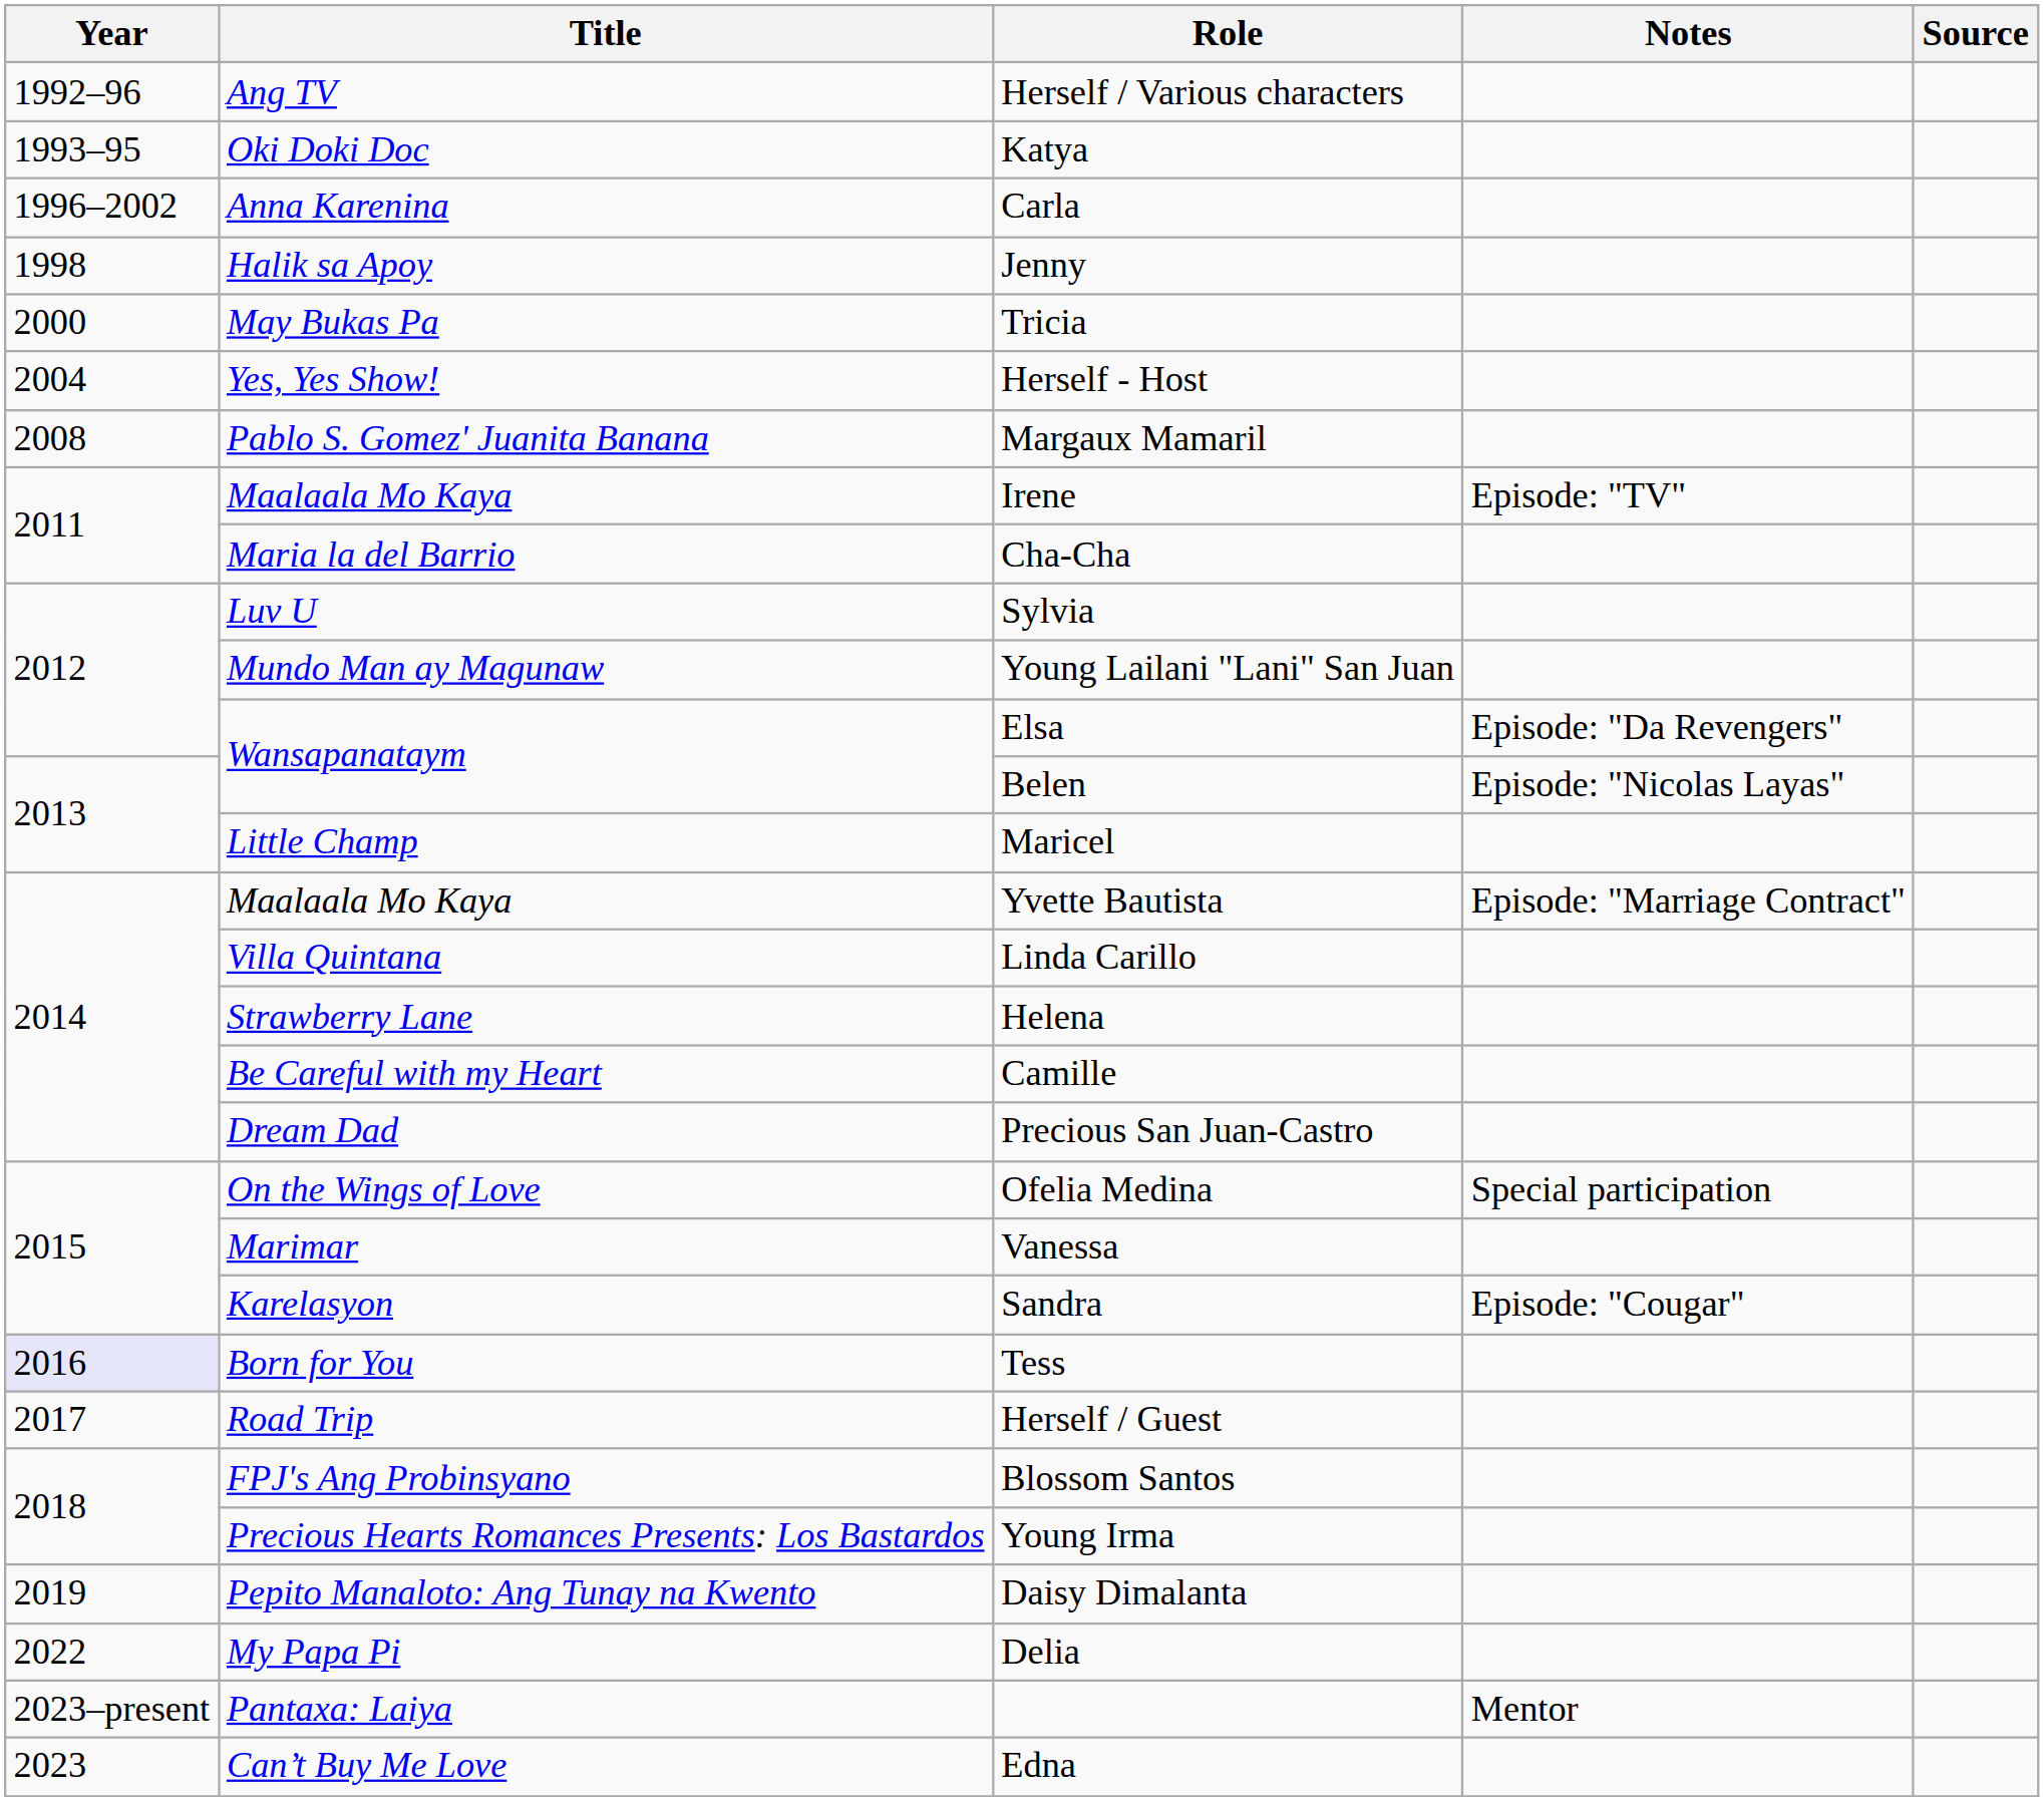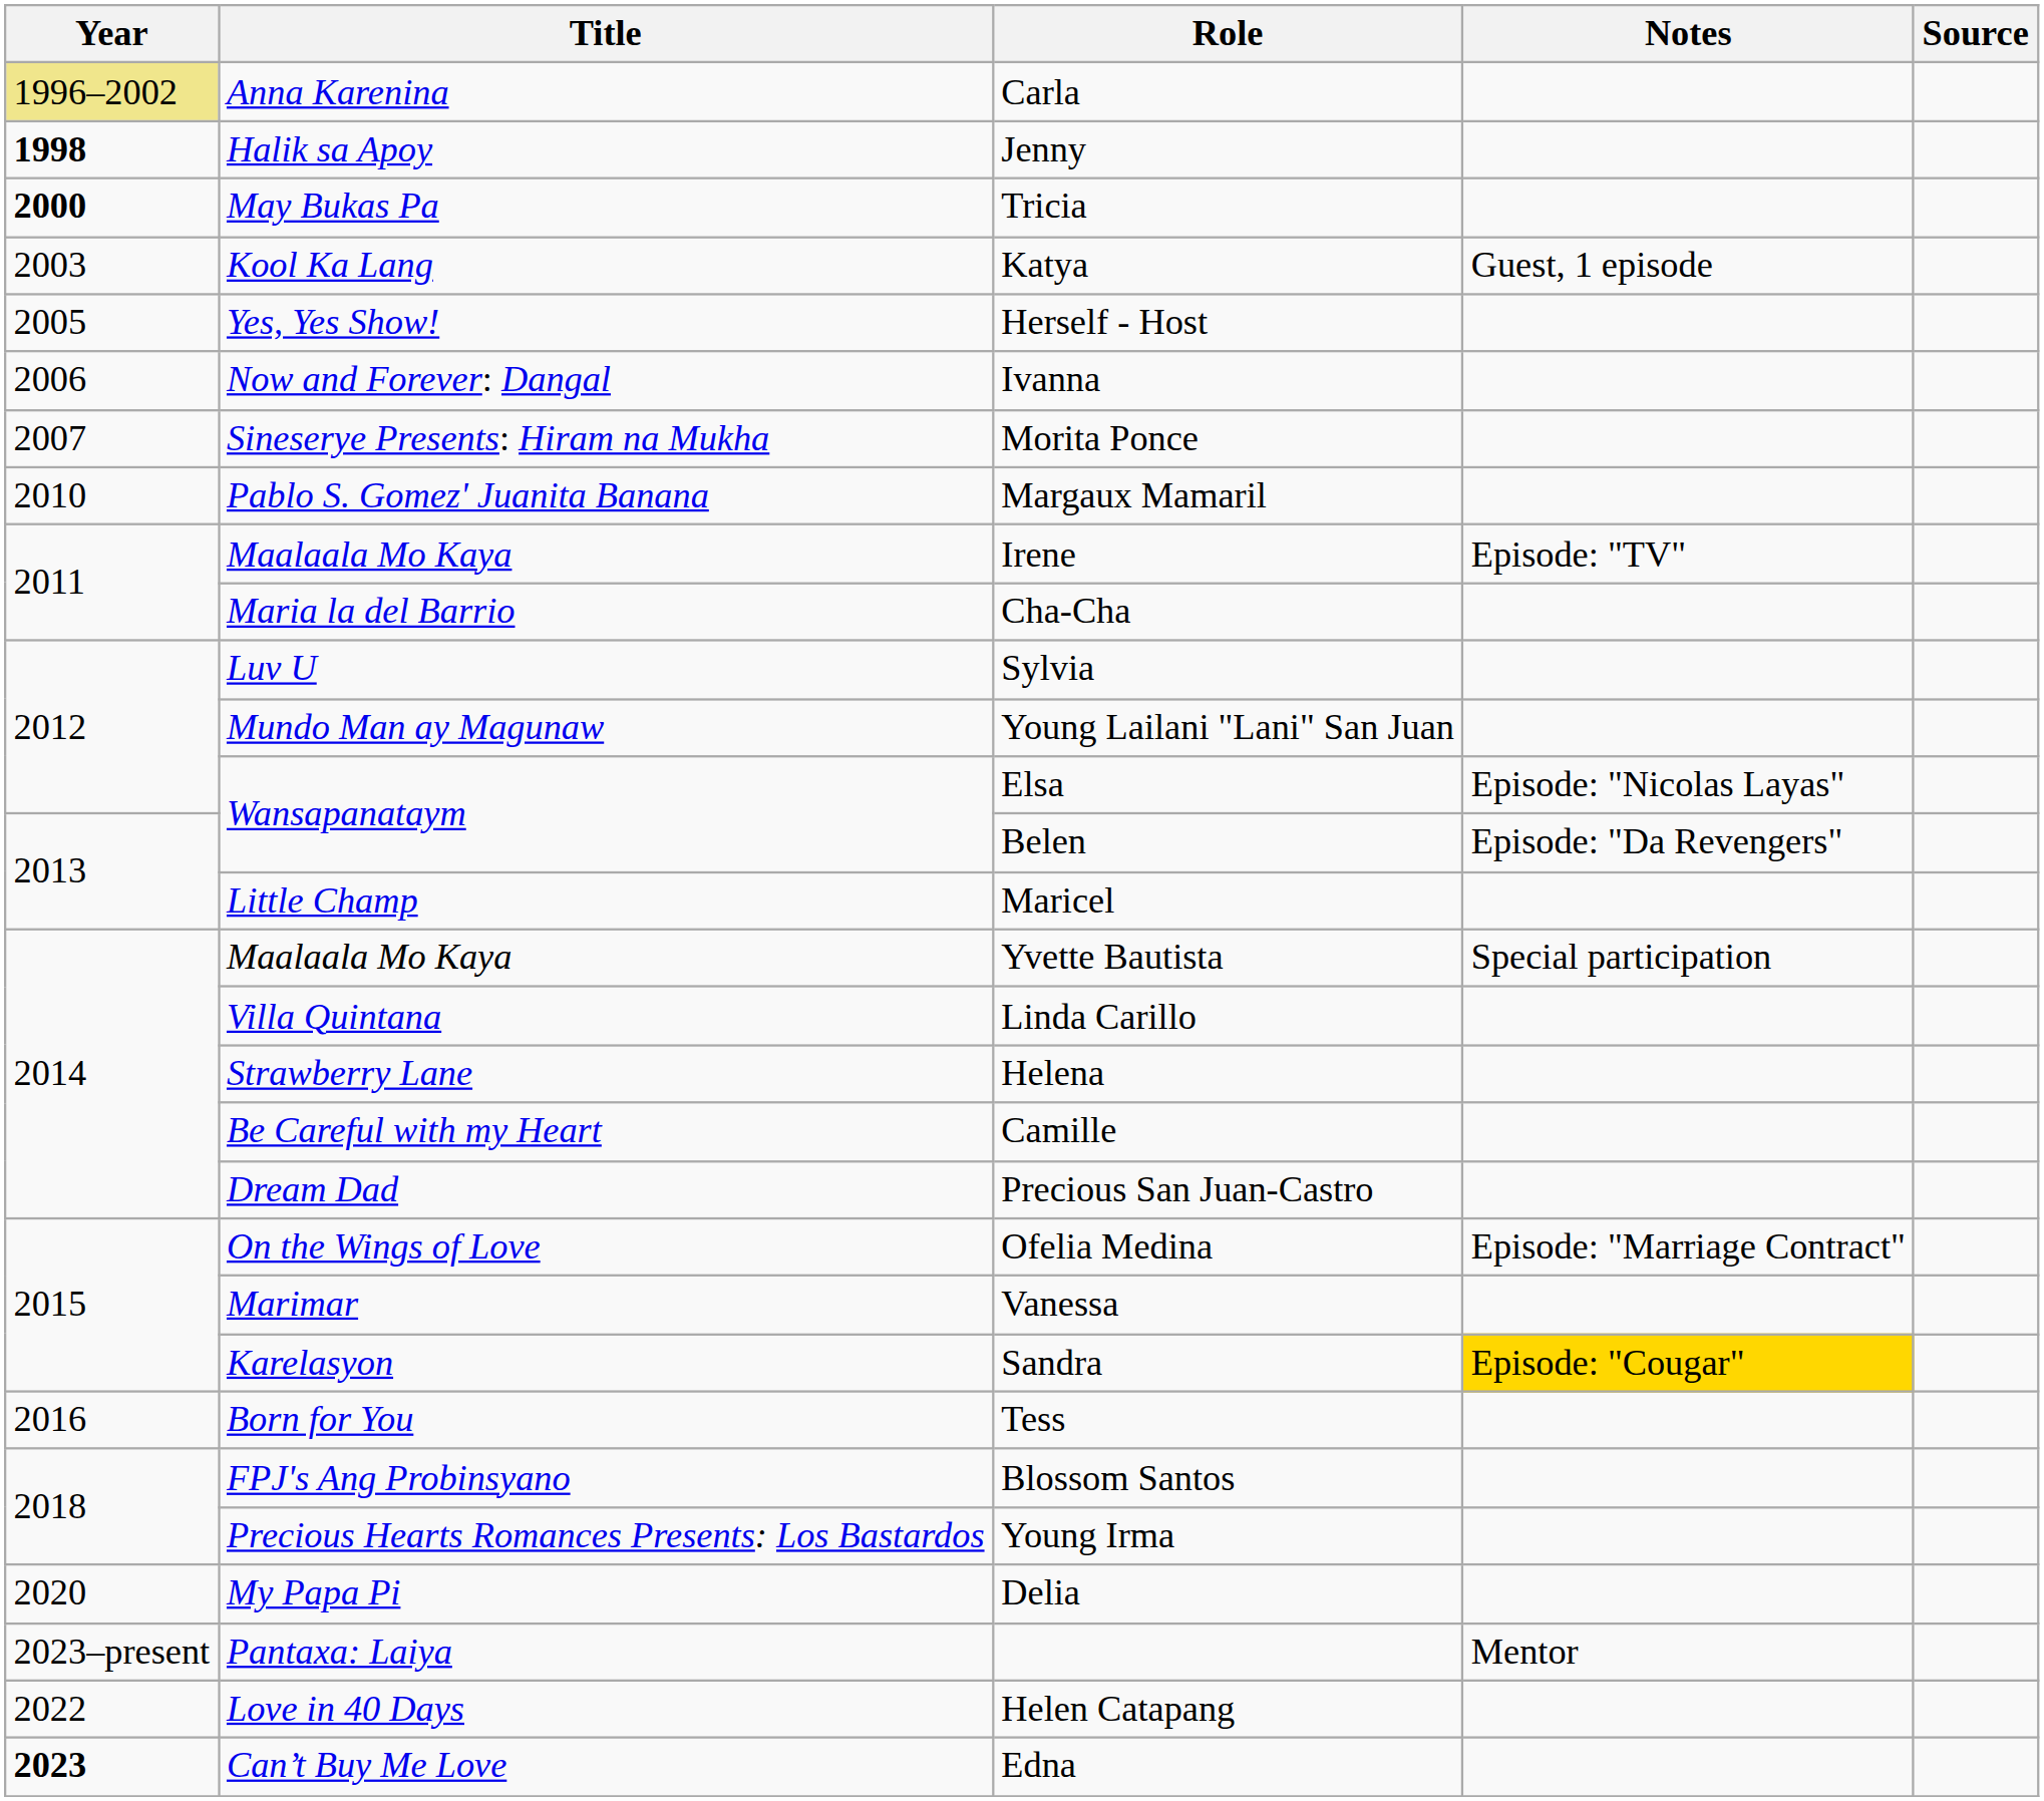- row: 1992–96 | Ang TV | Herself / Various characters
- row: 1993–95 | Oki Doki Doc | Katya
Carla | Year: no background -> khaki background
Jenny | Year: normal -> bold
Tricia | Year: normal -> bold
+ row: 2003 | Kool Ka Lang | Katya | Guest, 1 episode
Herself - Host | Year: 2004 -> 2005
+ row: 2006 | Now and Forever: Dangal | Ivanna
+ row: 2007 | Sineserye Presents: Hiram na Mukha | Morita Ponce
Margaux Mamaril | Year: 2008 -> 2010
Elsa | Notes: Episode: "Da Revengers" -> Episode: "Nicolas Layas"
Belen | Notes: Episode: "Nicolas Layas" -> Episode: "Da Revengers"
Yvette Bautista | Notes: Episode: "Marriage Contract" -> Special participation
Ofelia Medina | Notes: Special participation -> Episode: "Marriage Contract"
Sandra | Notes: no background -> gold background
Tess | Year: lavender background -> no background
- row: 2017 | Road Trip | Herself / Guest
- row: 2019 | Pepito Manaloto: Ang Tunay na Kwento | Daisy Dimalanta
Delia | Year: 2022 -> 2020
+ row: 2022 | Love in 40 Days | Helen Catapang
Edna | Year: normal -> bold
